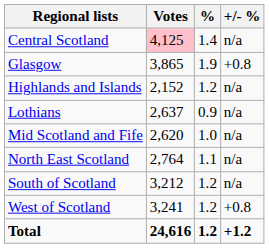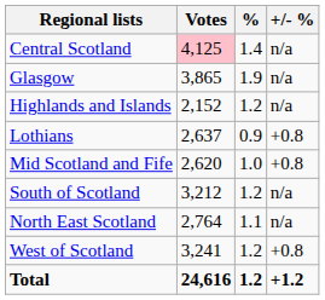Glasgow | +/- %: +0.8 -> n/a
Lothians | +/- %: n/a -> +0.8
Mid Scotland and Fife | +/- %: n/a -> +0.8
rows swapped: North East Scotland <-> South of Scotland
